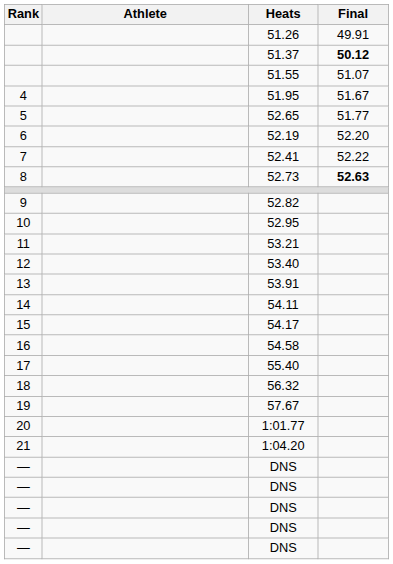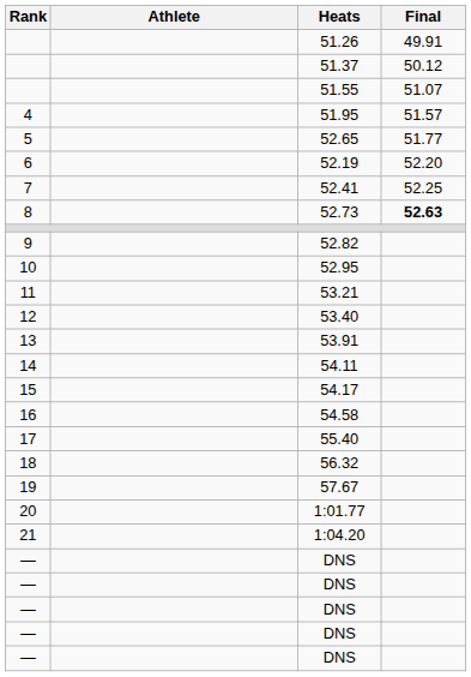51.37 | Final: bold -> normal
51.95 | Final: 51.67 -> 51.57
52.41 | Final: 52.22 -> 52.25
